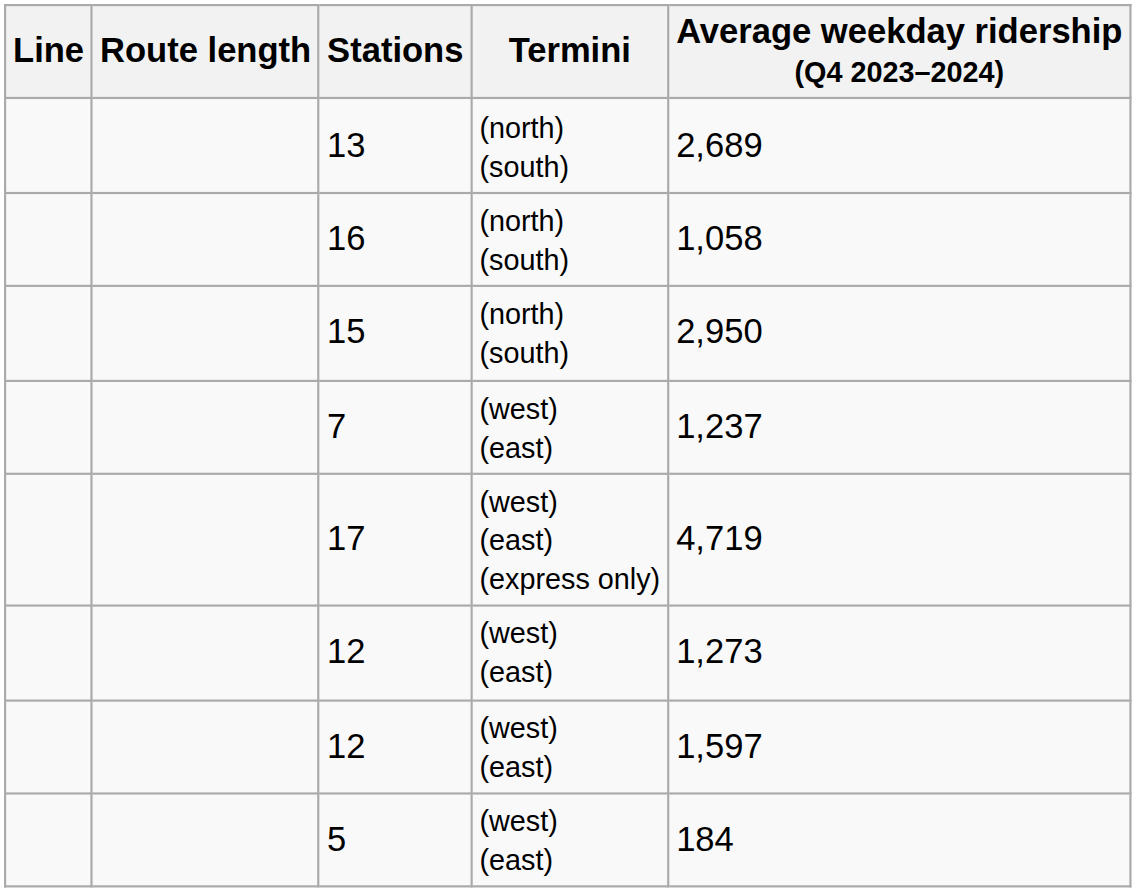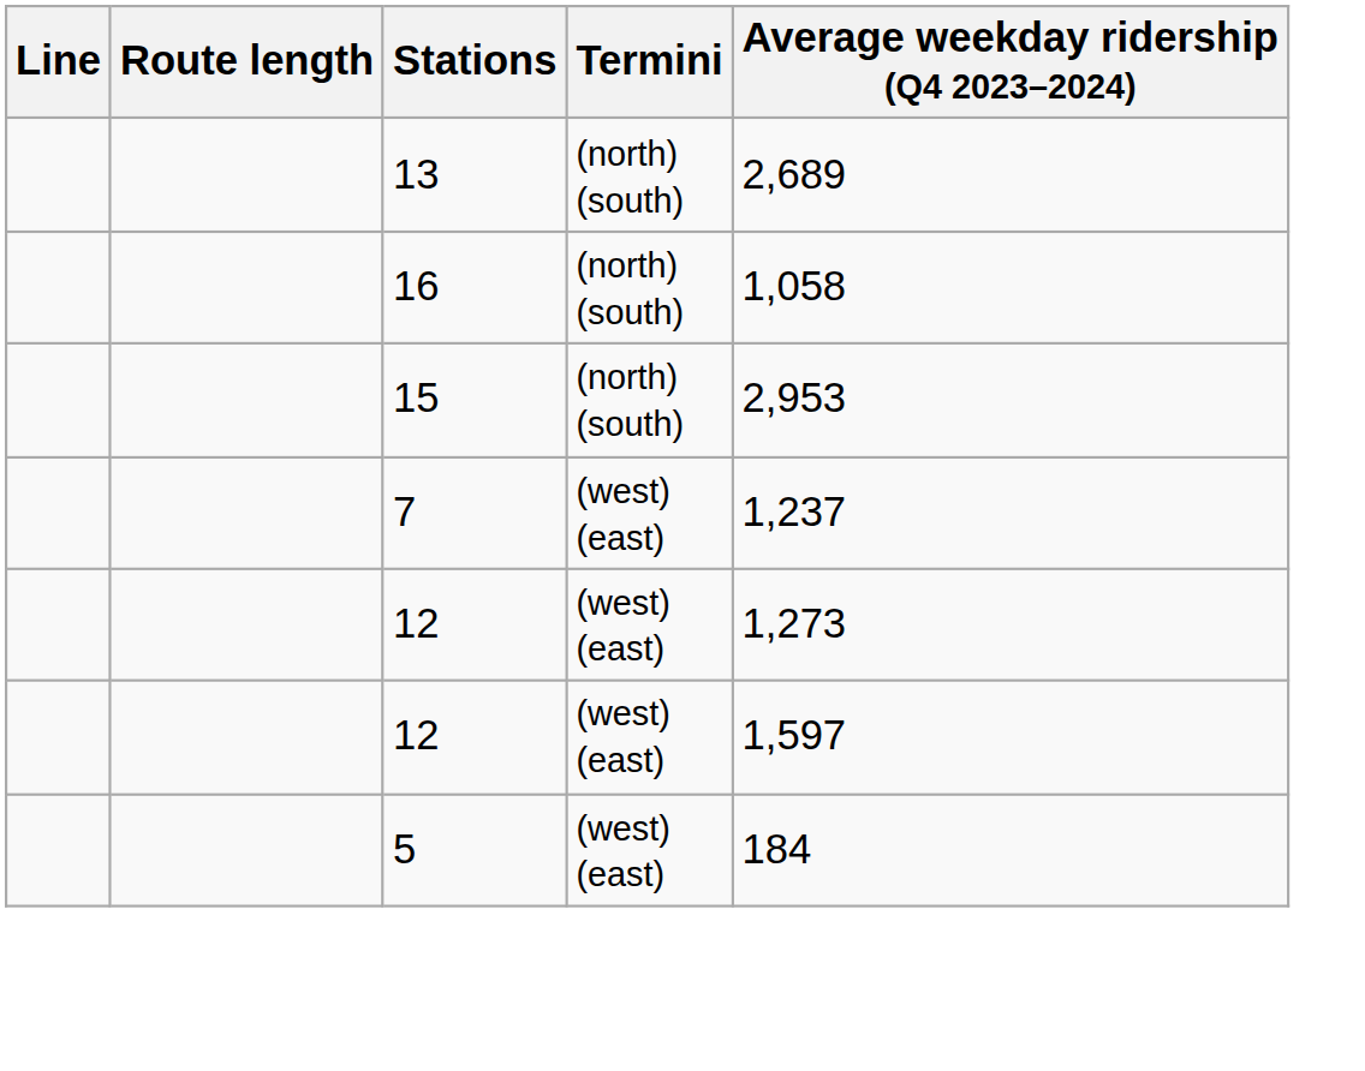15 | Average weekday ridership (Q4 2023–2024): 2,950 -> 2,953
- row: 17 | (west) (east) (express only) | 4,719
